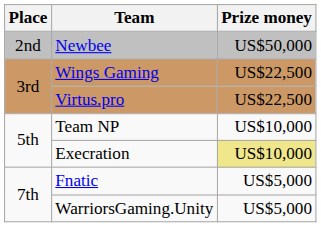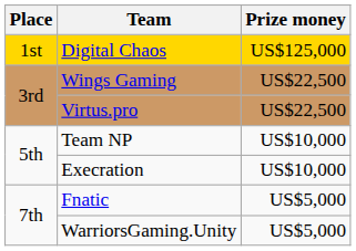+ row: 1st | Digital Chaos | US$125,000
- row: 2nd | Newbee | US$50,000
Execration | Prize money: khaki background -> no background
